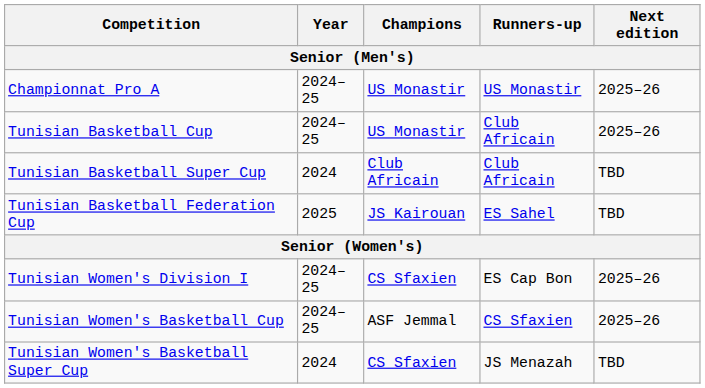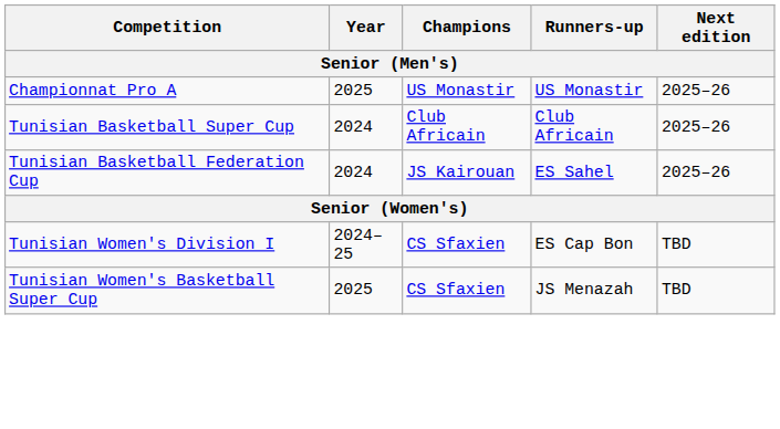Championnat Pro A | Year: 2024–25 -> 2025
- row: Tunisian Basketball Cup | 2024–25 | US Monastir | Club Africain | 2025–26
Tunisian Basketball Super Cup | Next edition: TBD -> 2025–26
Tunisian Basketball Federation Cup | Year: 2025 -> 2024
Tunisian Basketball Federation Cup | Next edition: TBD -> 2025–26
Tunisian Women's Division I | Next edition: 2025–26 -> TBD
- row: Tunisian Women's Basketball Cup | 2024–25 | ASF Jemmal | CS Sfaxien | 2025–26
Tunisian Women's Basketball Super Cup | Year: 2024 -> 2025
